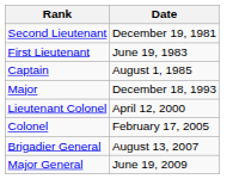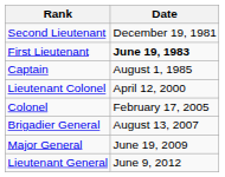First Lieutenant | Date: normal -> bold
- row: Major | December 18, 1993
+ row: Lieutenant General | June 9, 2012
